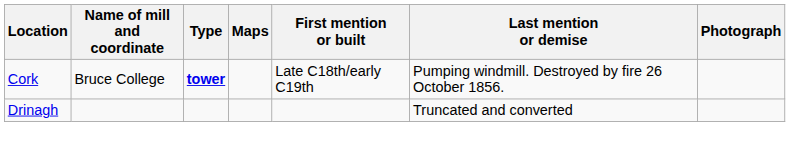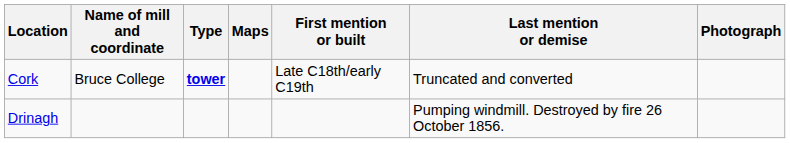Cork | Last mention or demise: Pumping windmill. Destroyed by fire 26 October 1856. -> Truncated and converted
Drinagh | Last mention or demise: Truncated and converted -> Pumping windmill. Destroyed by fire 26 October 1856.
